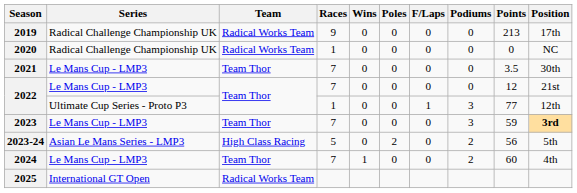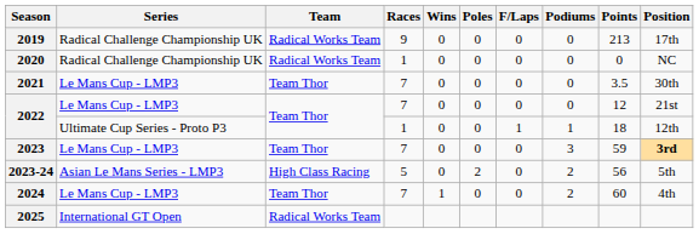2022 / Ultimate Cup Series - Proto P3 | Podiums: 3 -> 1
2022 / Ultimate Cup Series - Proto P3 | Points: 77 -> 18
